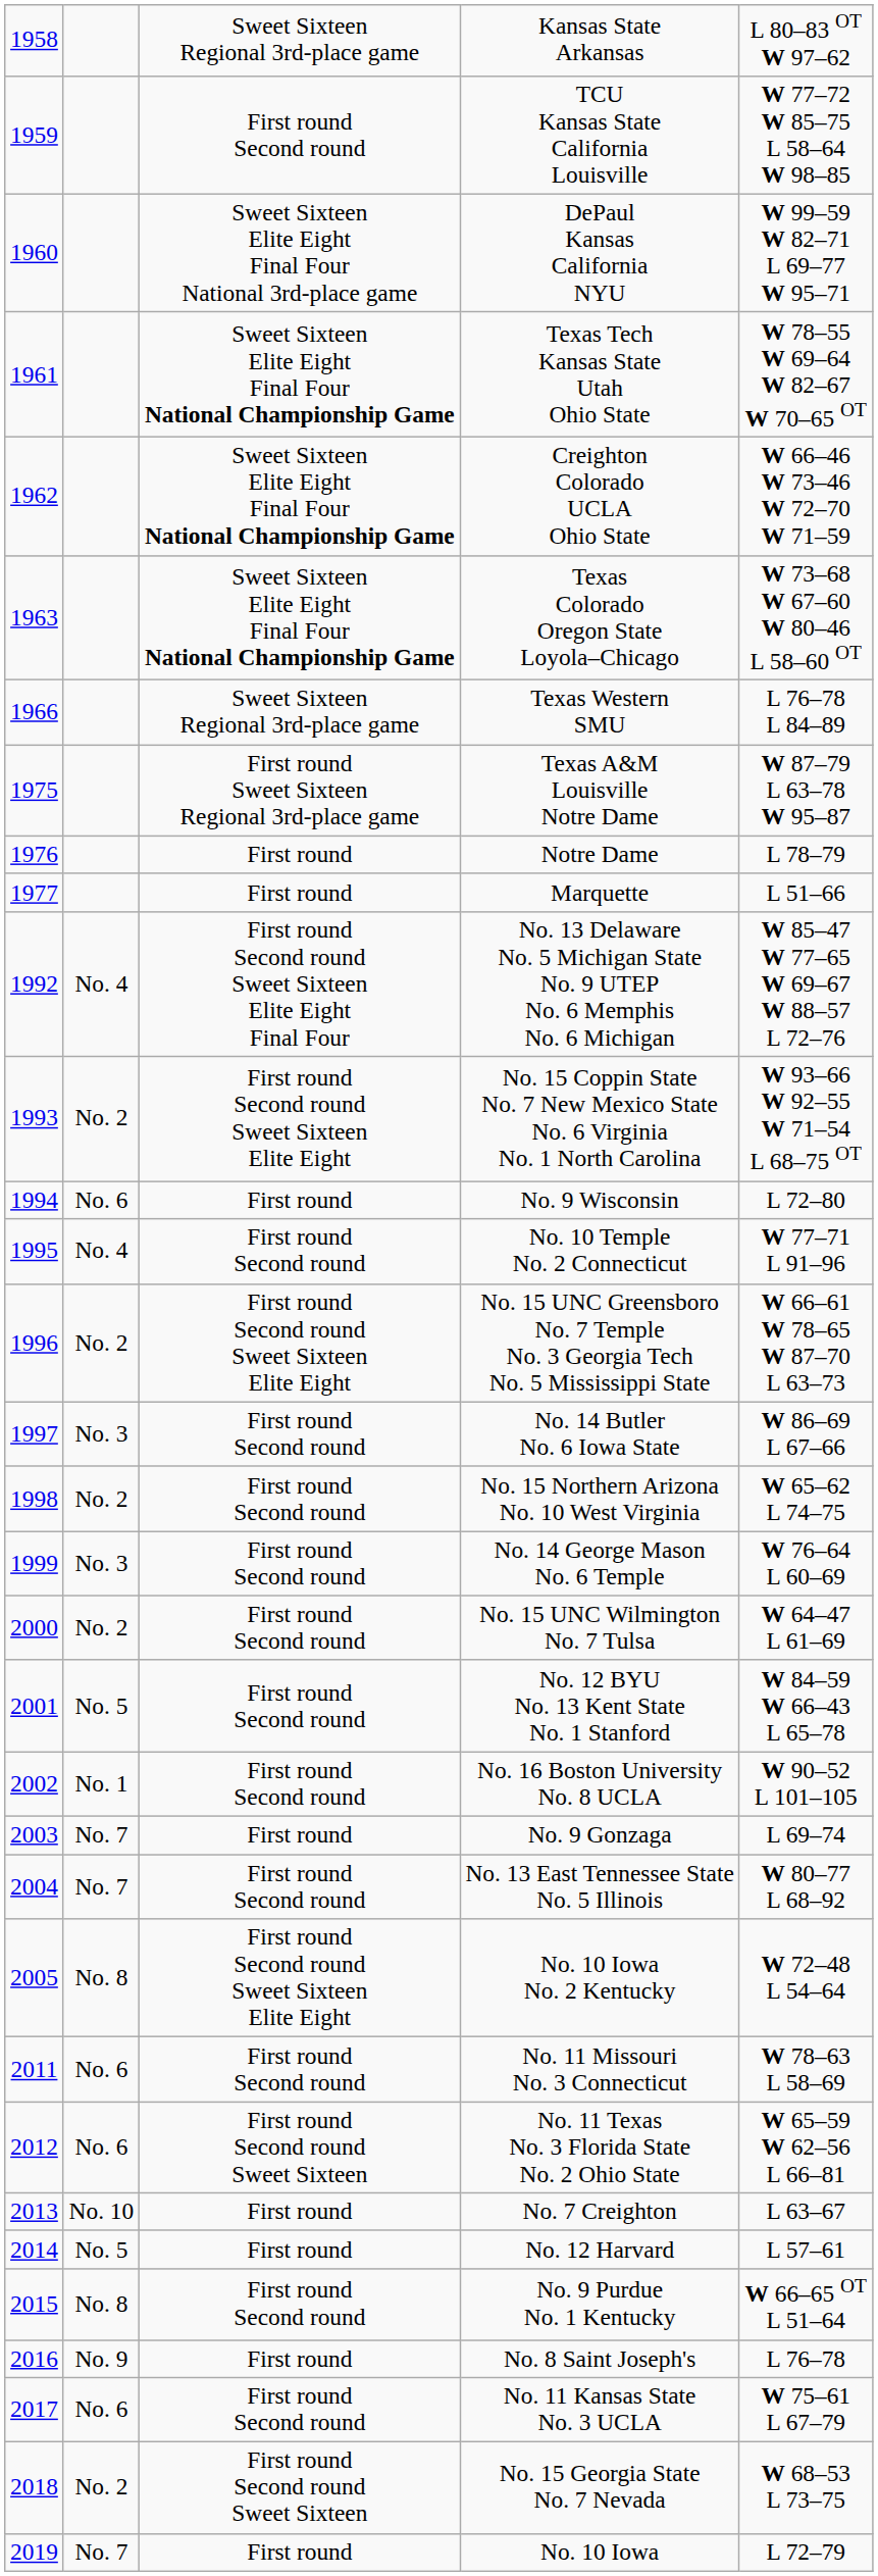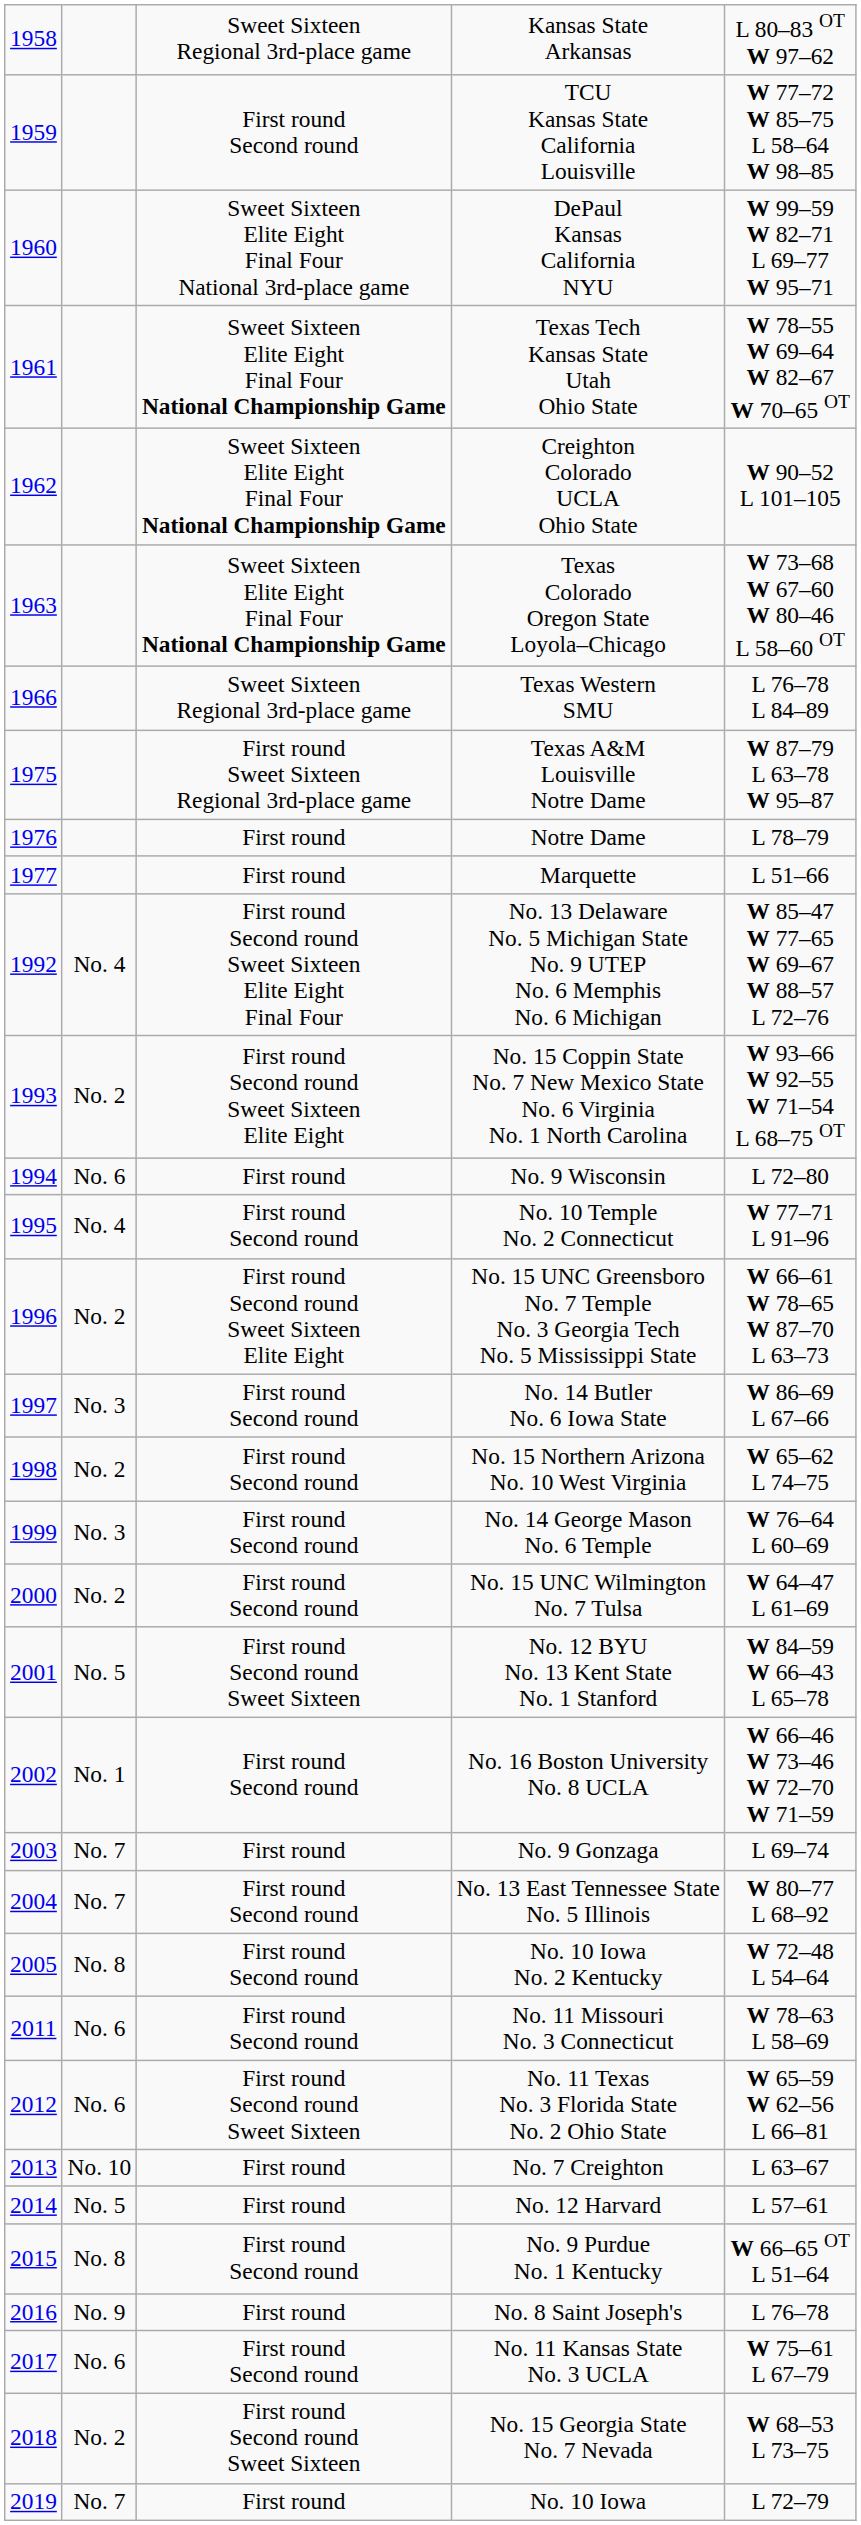Creighton Colorado UCLA Ohio State | column 5: W 66–46 W 73–46 W 72–70 W 71–59 -> W 90–52 L 101–105
No. 12 BYU No. 13 Kent State No. 1 Stanford | column 3: First round Second round -> First round Second round Sweet Sixteen
No. 16 Boston University No. 8 UCLA | column 5: W 90–52 L 101–105 -> W 66–46 W 73–46 W 72–70 W 71–59
No. 10 Iowa No. 2 Kentucky | column 3: First round Second round Sweet Sixteen Elite Eight -> First round Second round
